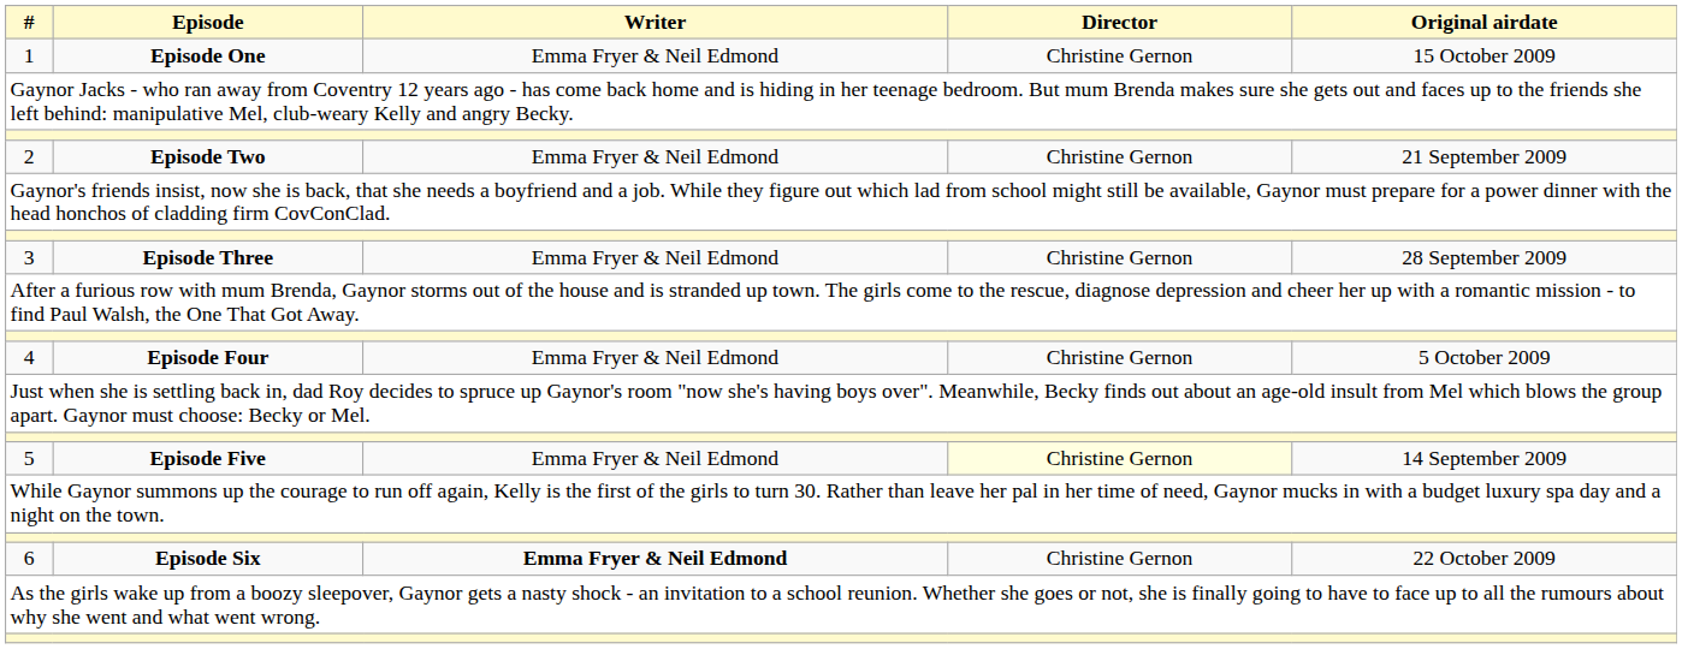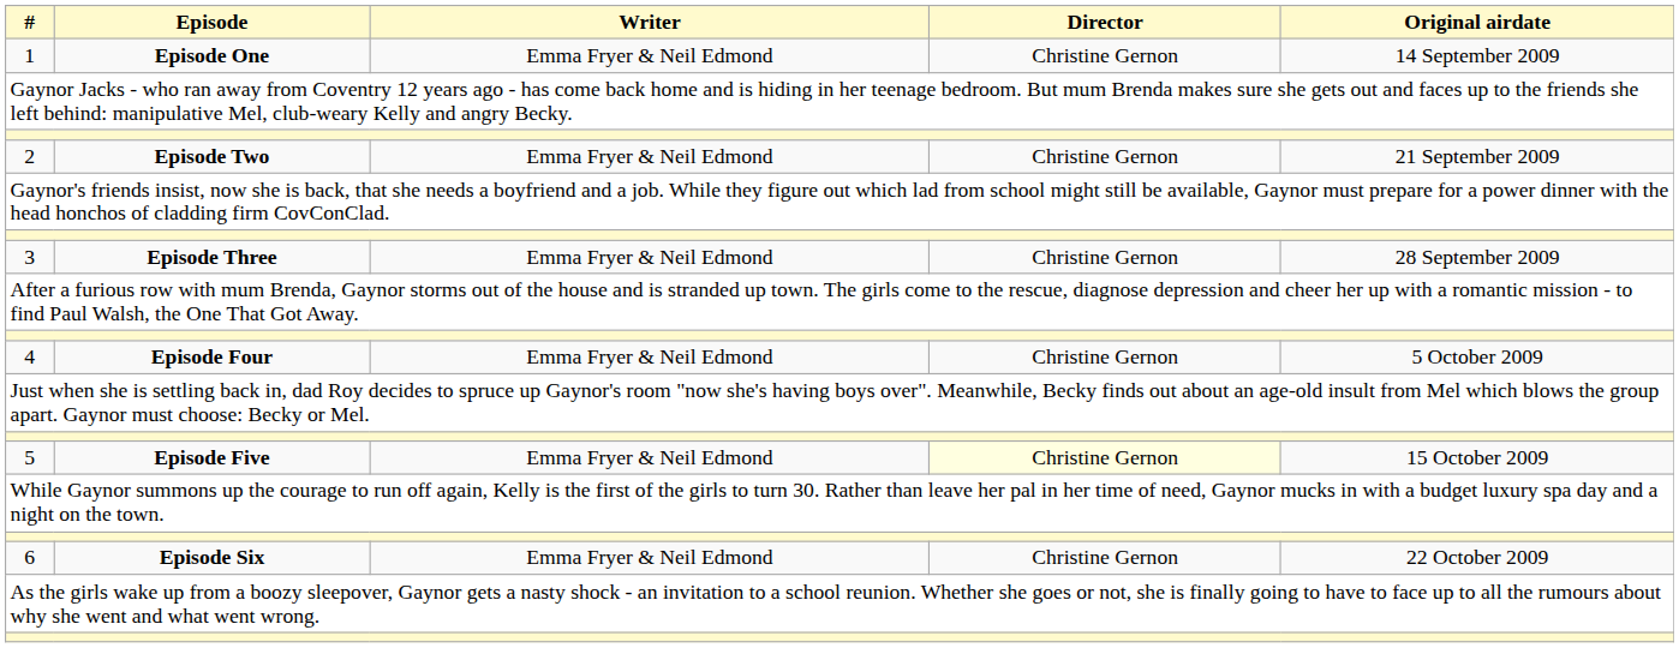1 | Original airdate: 15 October 2009 -> 14 September 2009
5 | Original airdate: 14 September 2009 -> 15 October 2009
6 | Writer: bold -> normal
